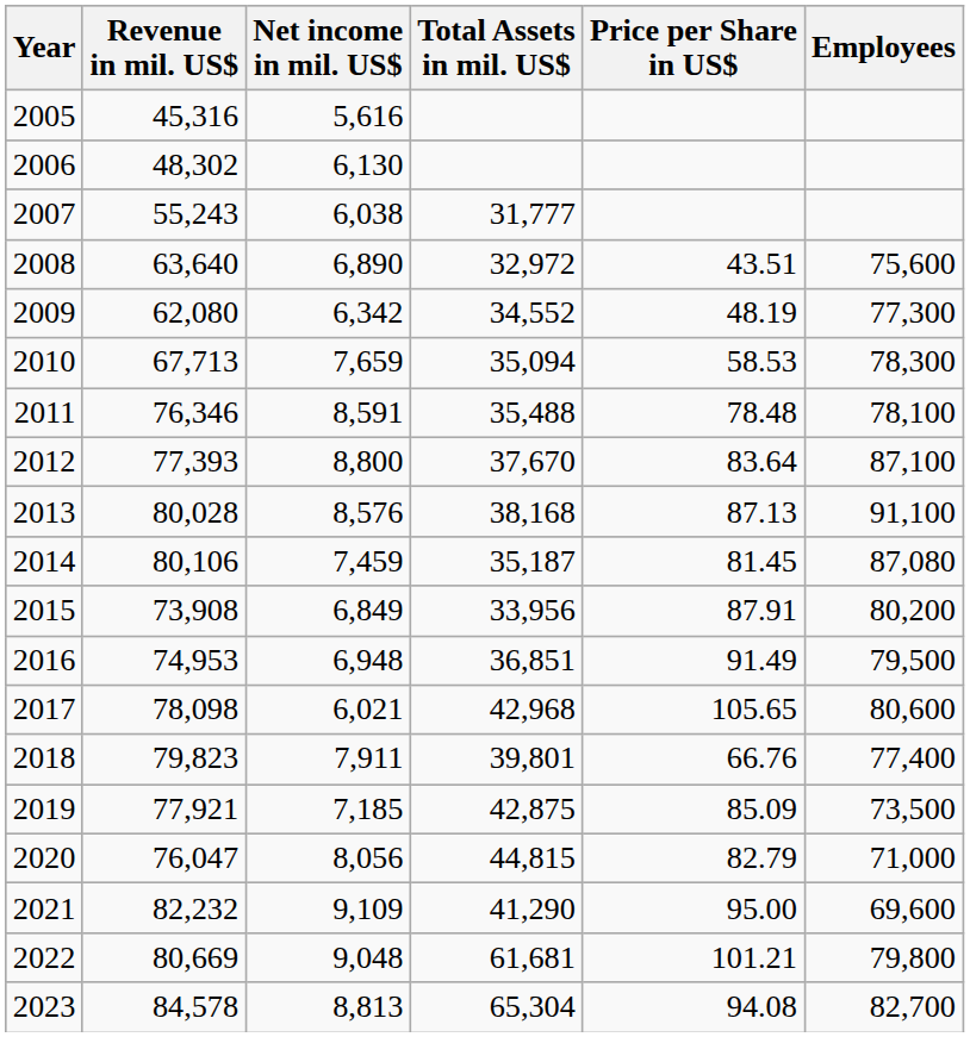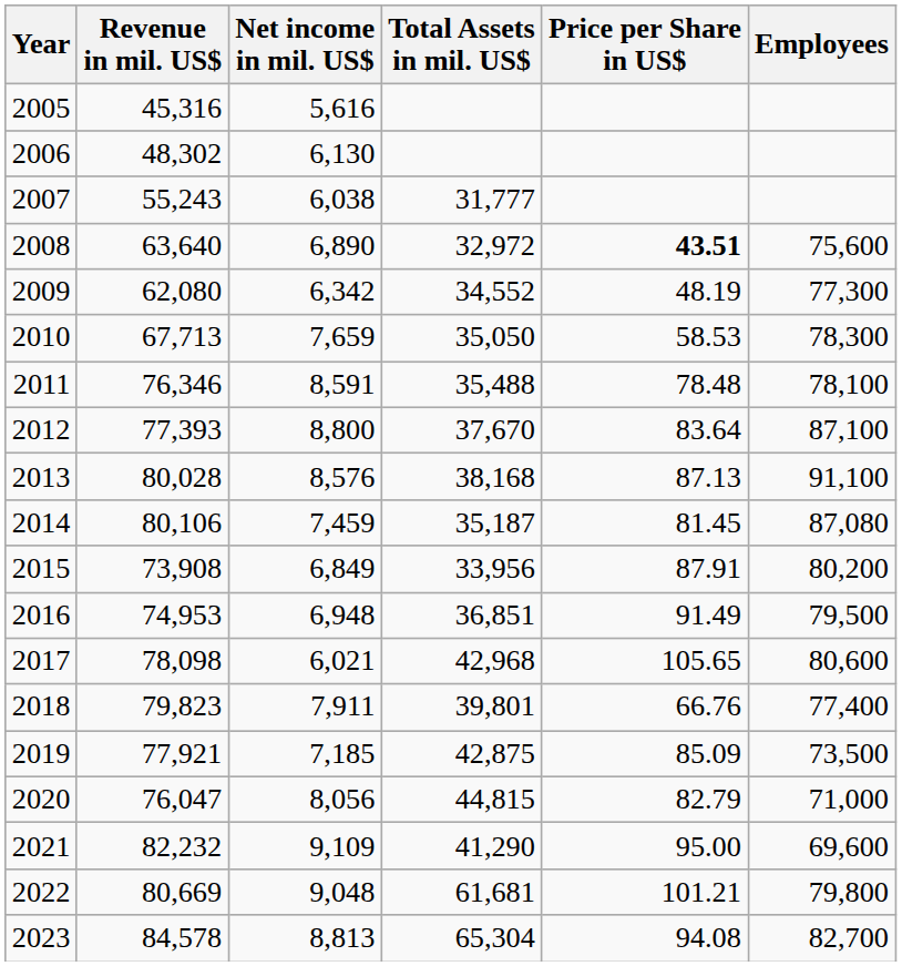2008 | Price per Share in US$: normal -> bold
2010 | Total Assets in mil. US$: 35,094 -> 35,050
